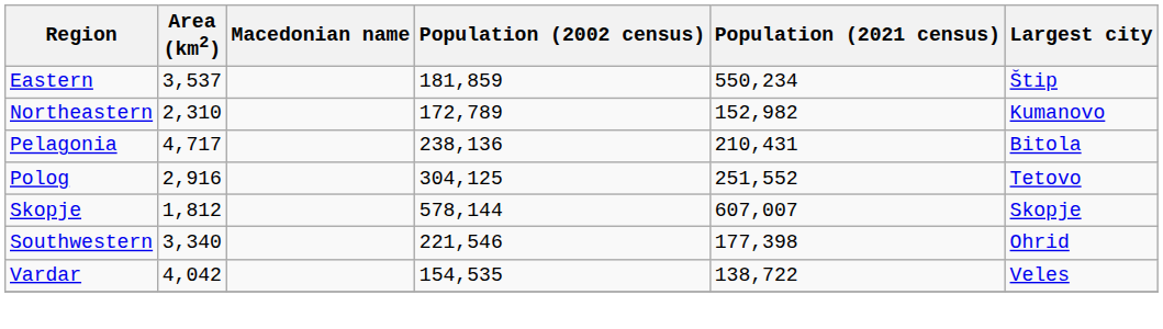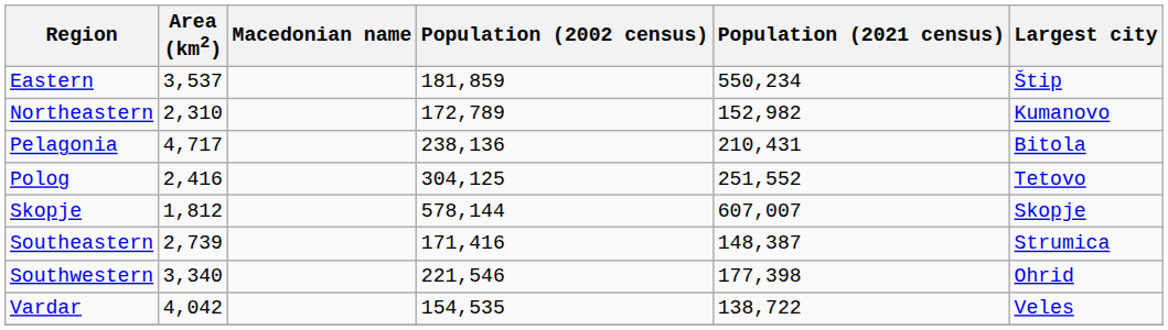Polog | Area (km2): 2,916 -> 2,416
+ row: Southeastern | 2,739 | 171,416 | 148,387 | Strumica
